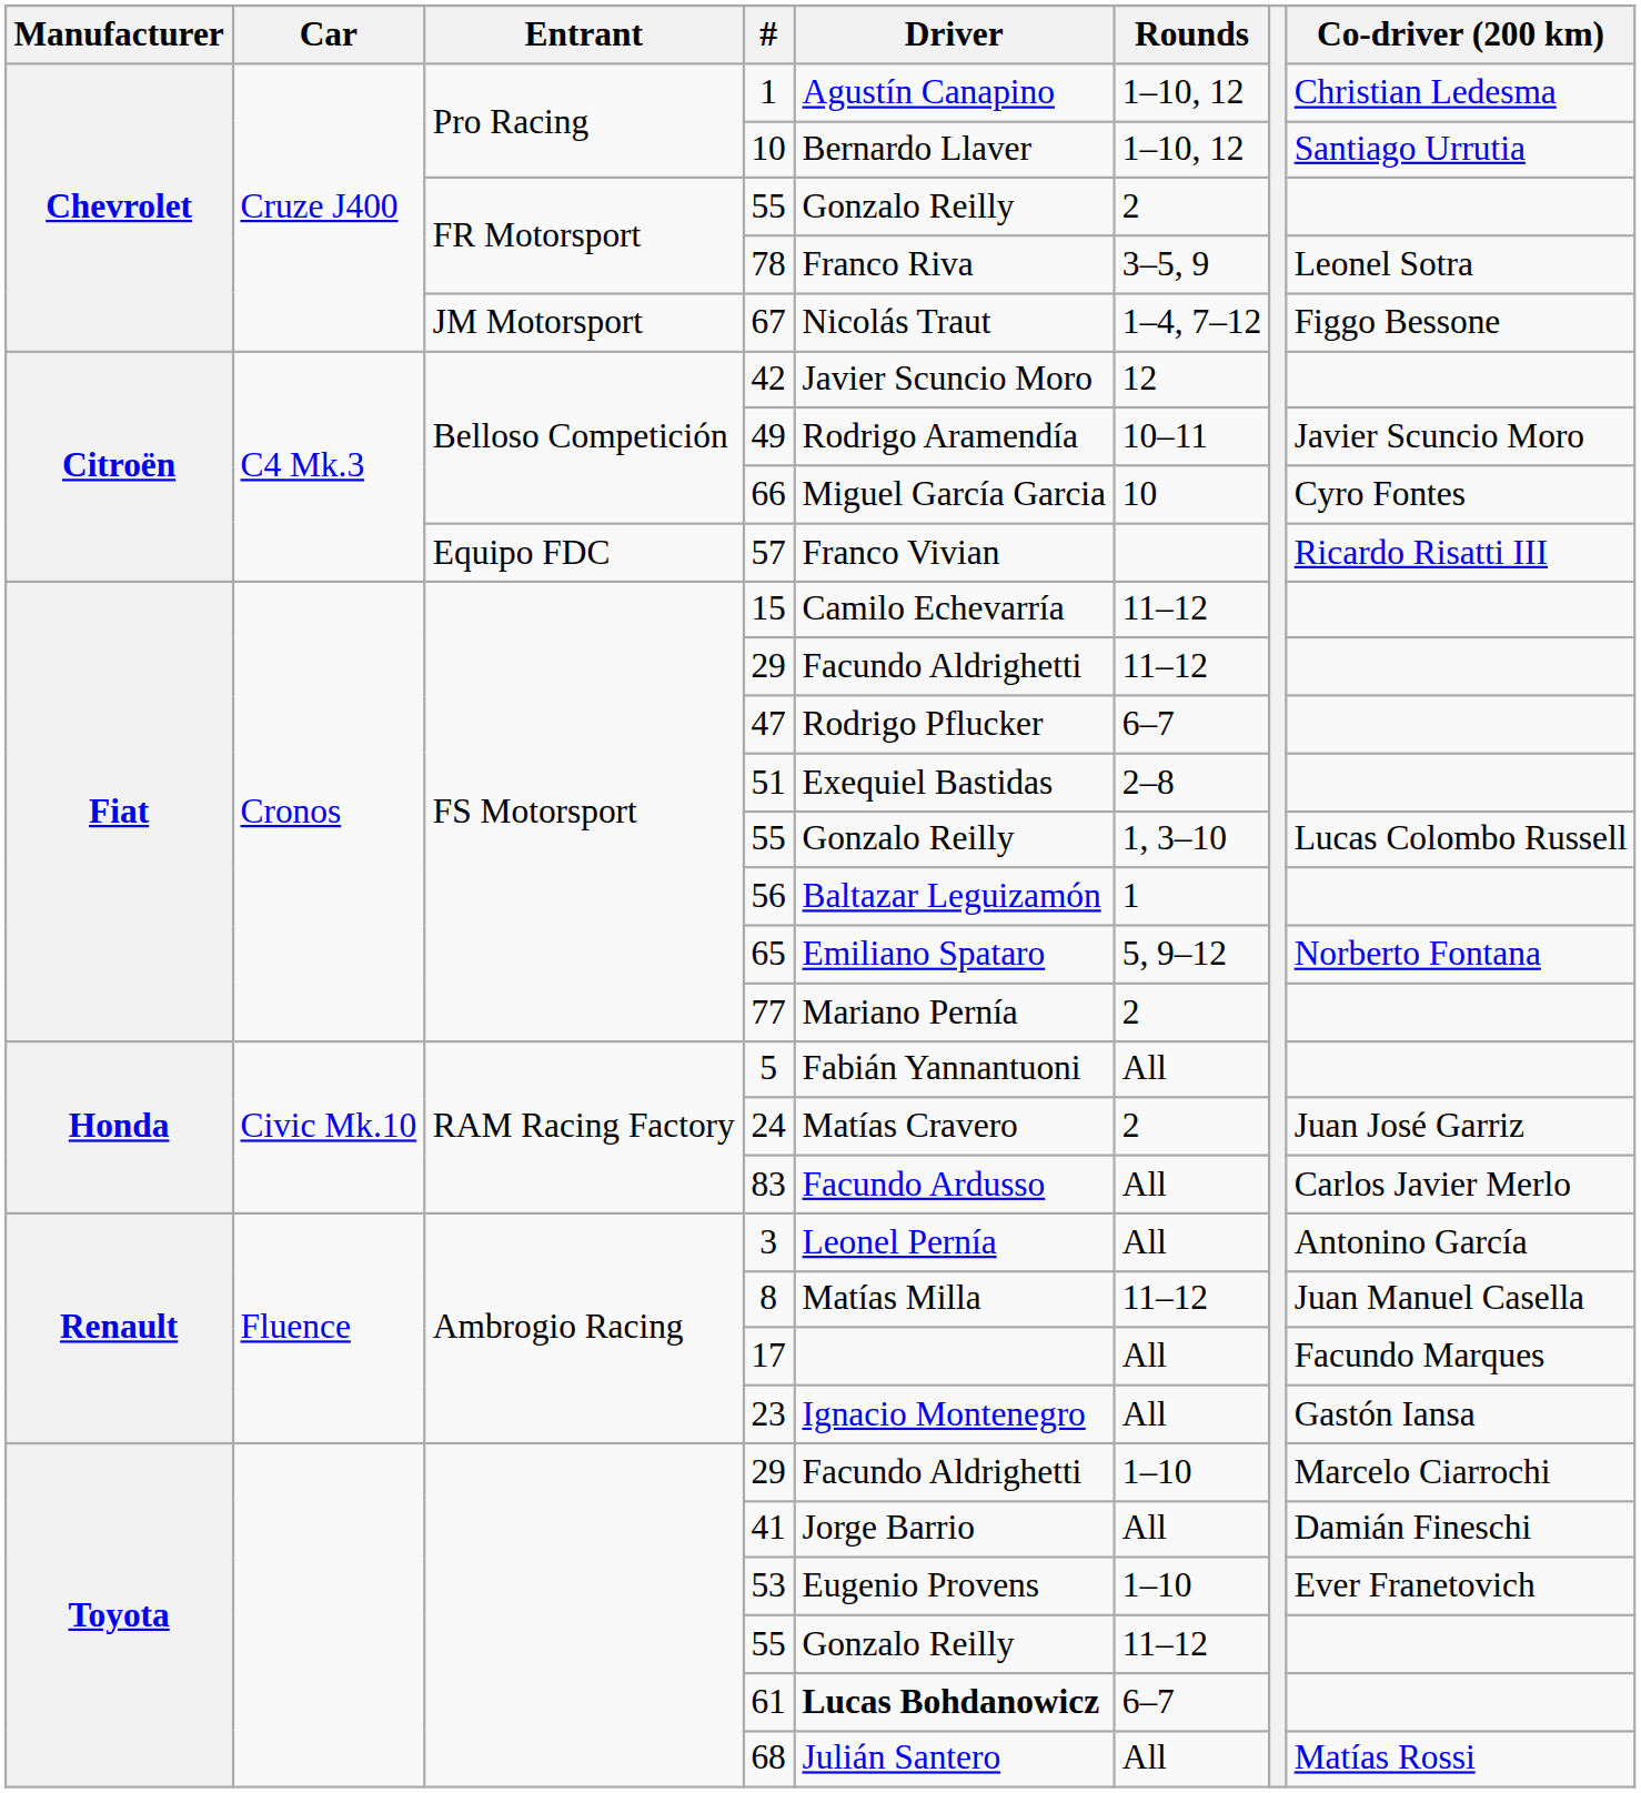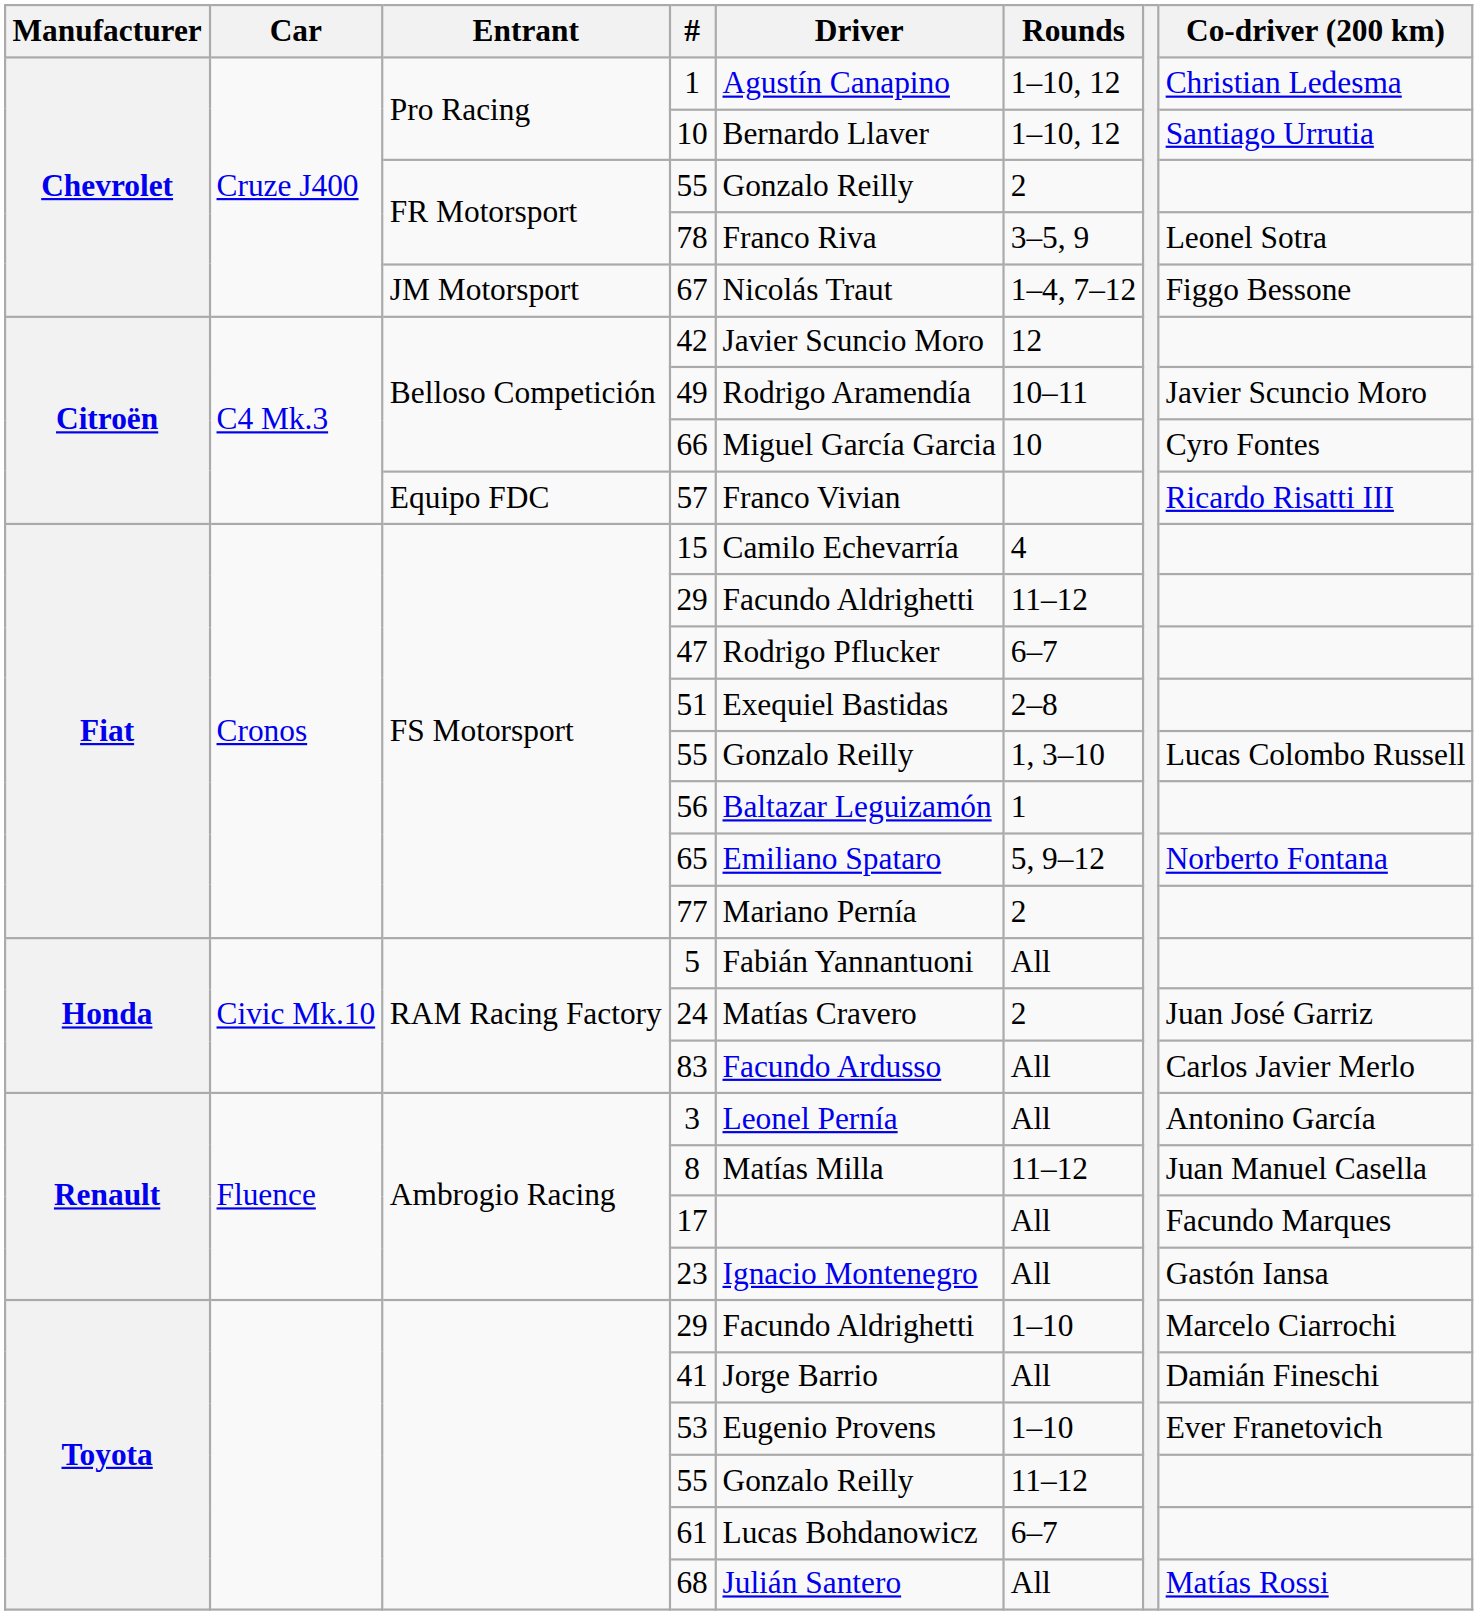15 | Rounds: 11–12 -> 4
61 | Driver: bold -> normal
